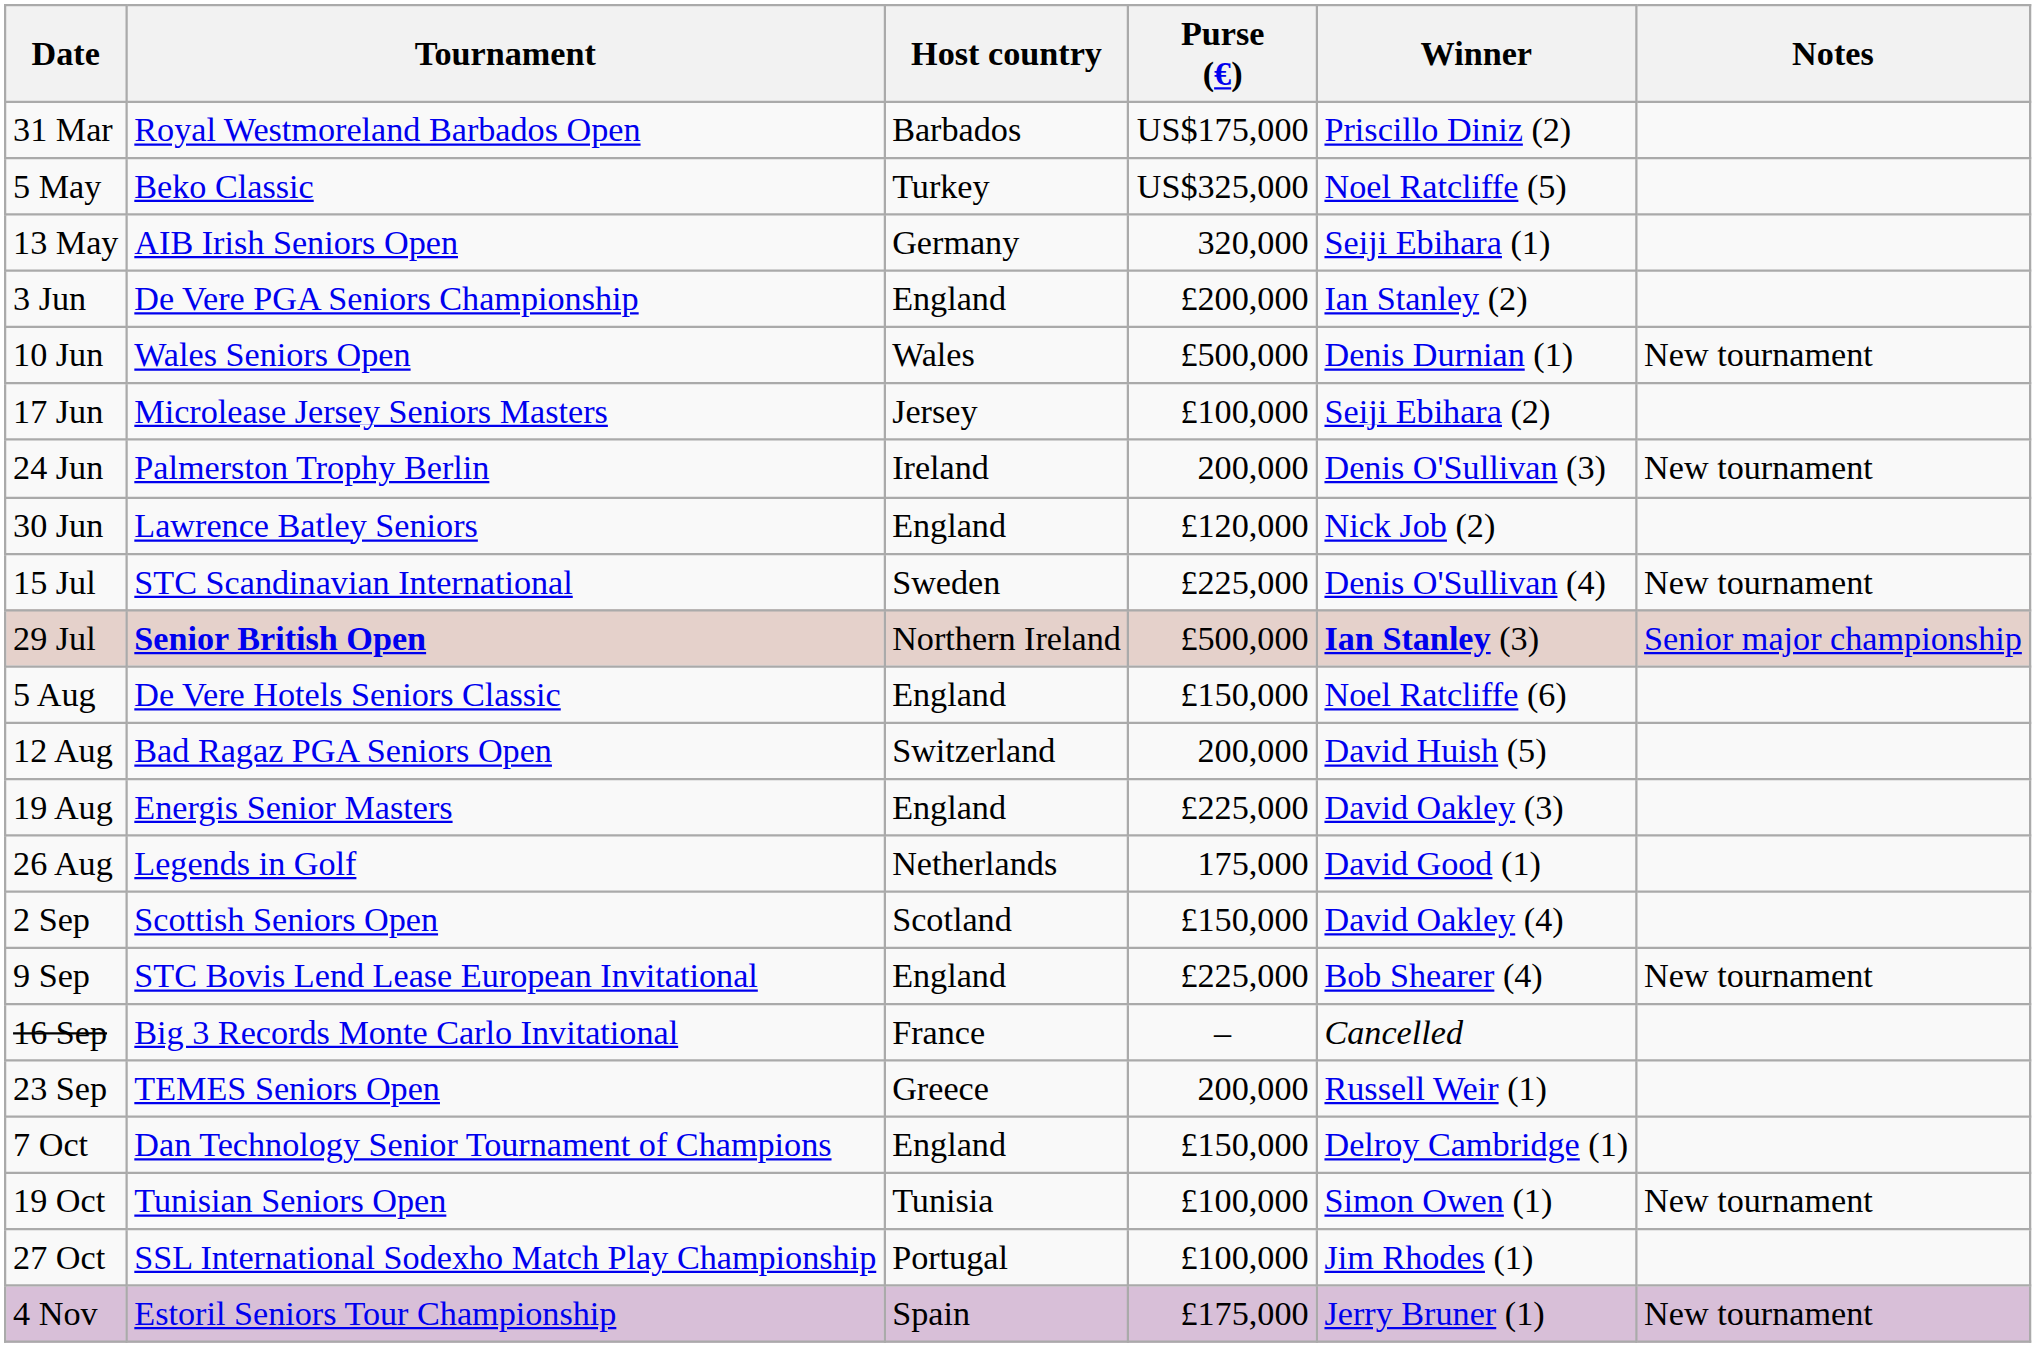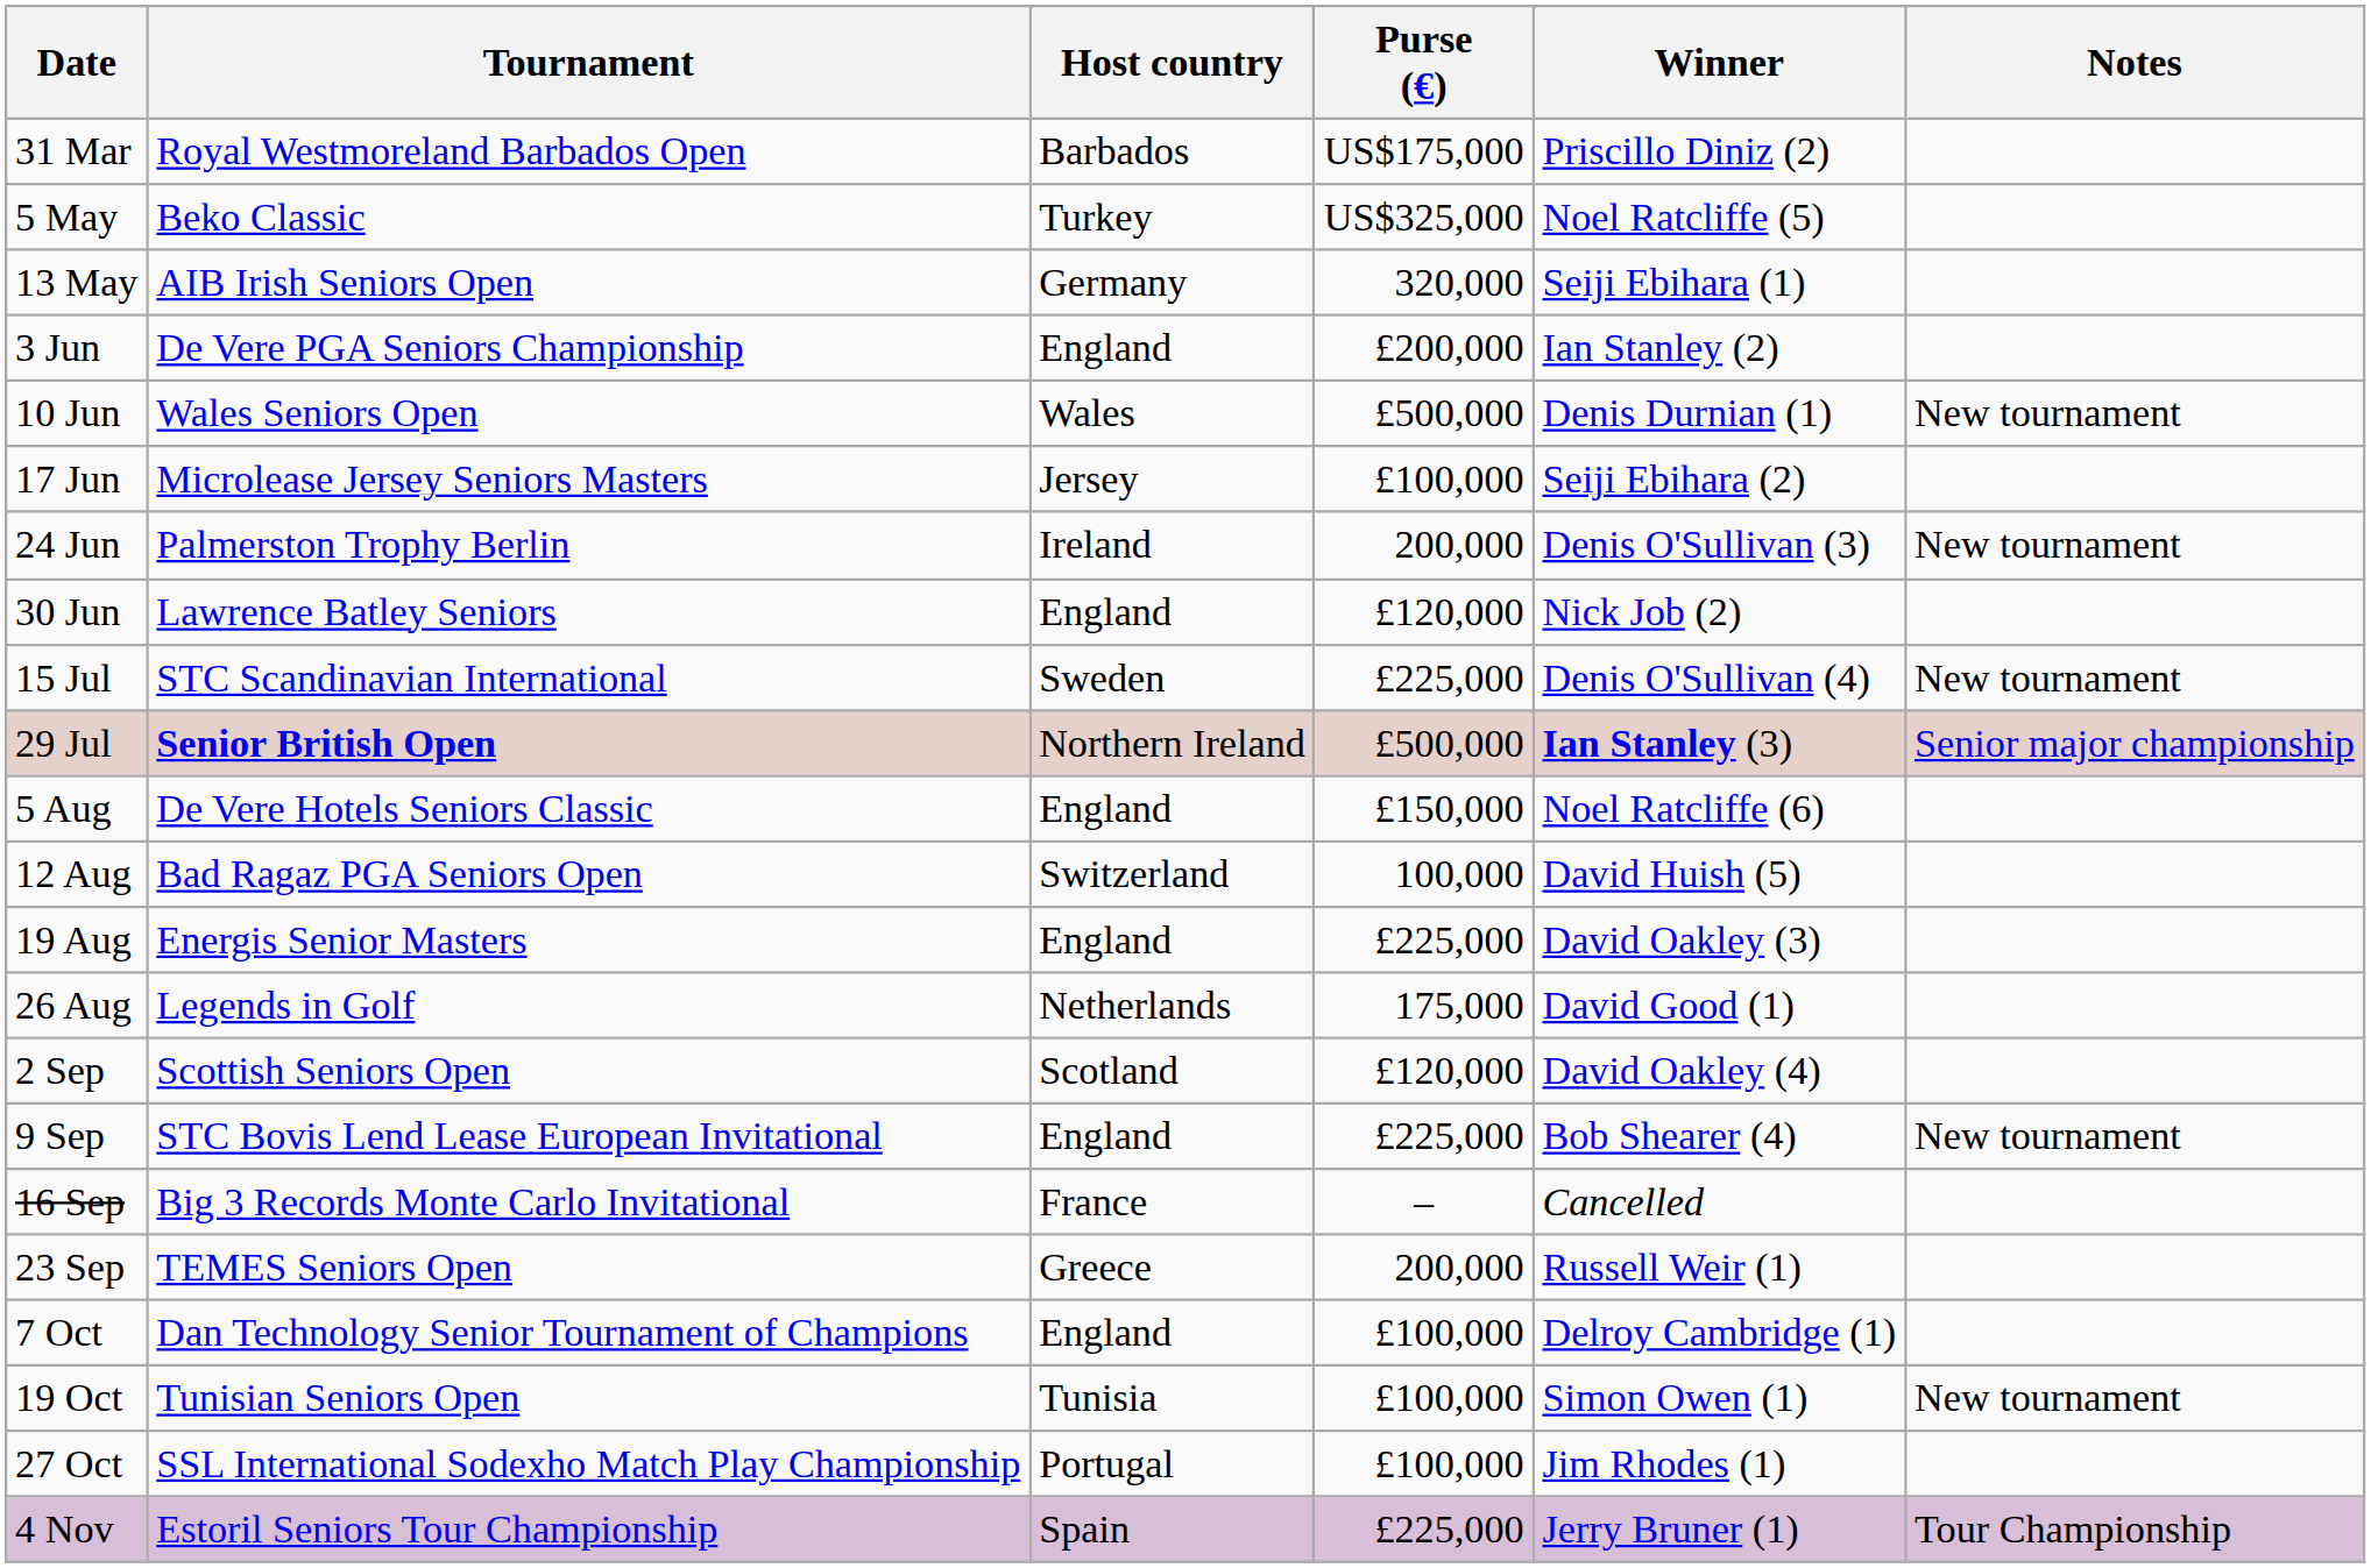12 Aug | Purse (€): 200,000 -> 100,000
2 Sep | Purse (€): £150,000 -> £120,000
7 Oct | Purse (€): £150,000 -> £100,000
4 Nov | Purse (€): £175,000 -> £225,000
4 Nov | Notes: New tournament -> Tour Championship
